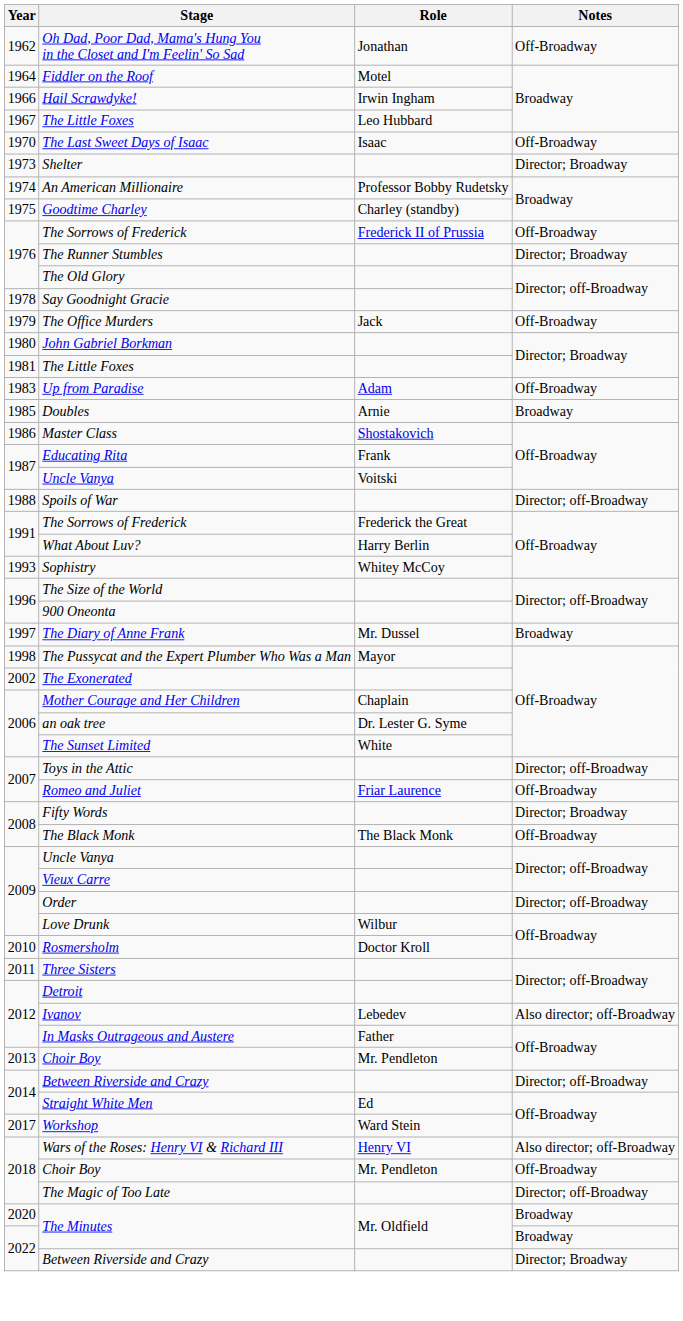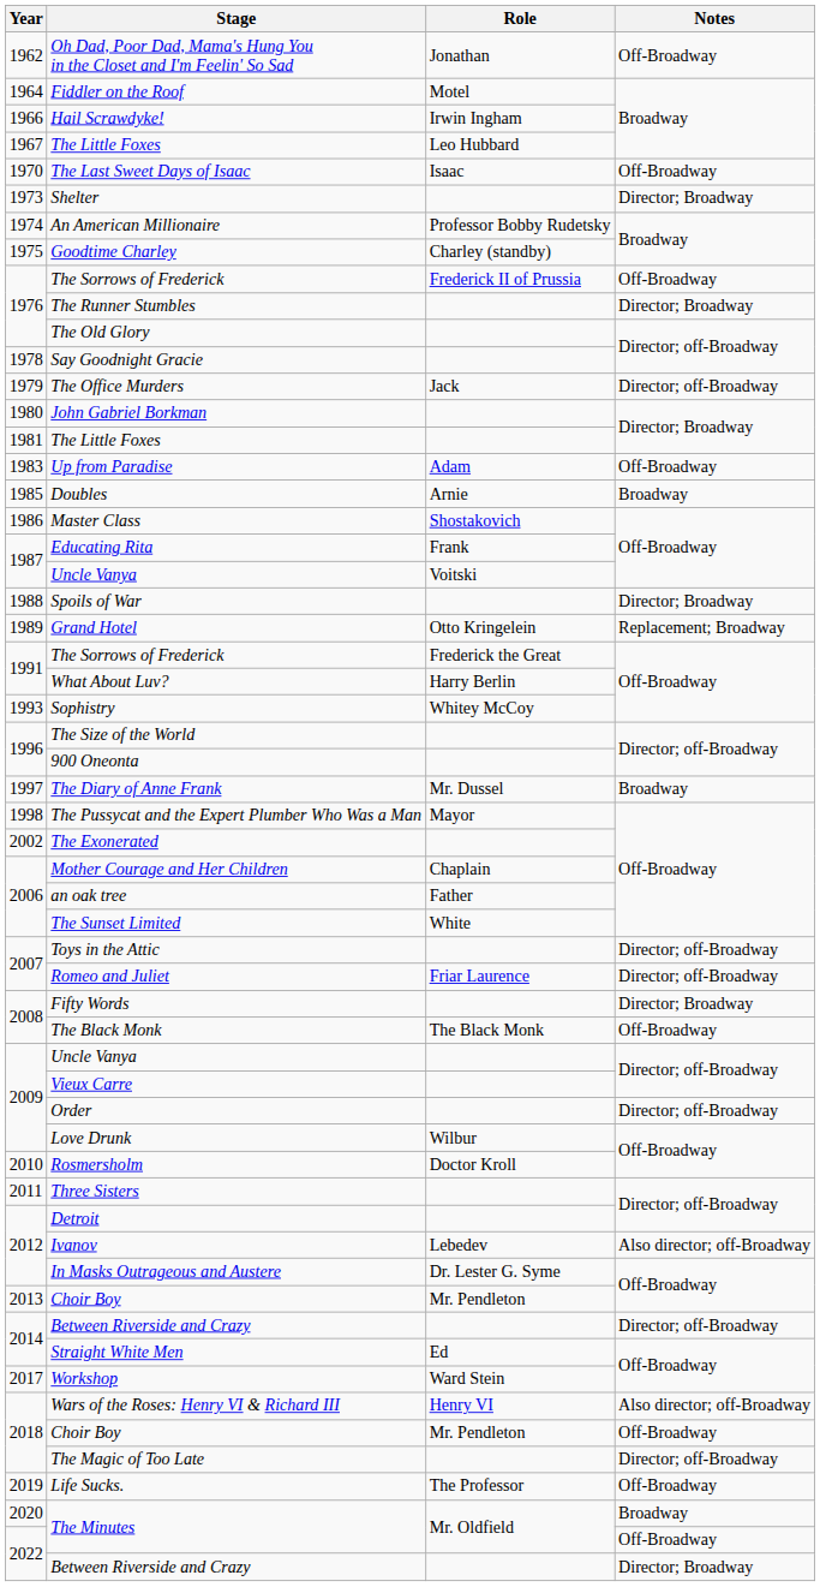The Office Murders | Notes: Off-Broadway -> Director; off-Broadway
Spoils of War | Notes: Director; off-Broadway -> Director; Broadway
+ row: 1989 | Grand Hotel | Otto Kringelein | Replacement; Broadway
an oak tree | Role: Dr. Lester G. Syme -> Father
Romeo and Juliet | Notes: Off-Broadway -> Director; off-Broadway
In Masks Outrageous and Austere | Role: Father -> Dr. Lester G. Syme
+ row: 2019 | Life Sucks. | The Professor | Off-Broadway
2022 / The Minutes | Notes: Broadway -> Off-Broadway
